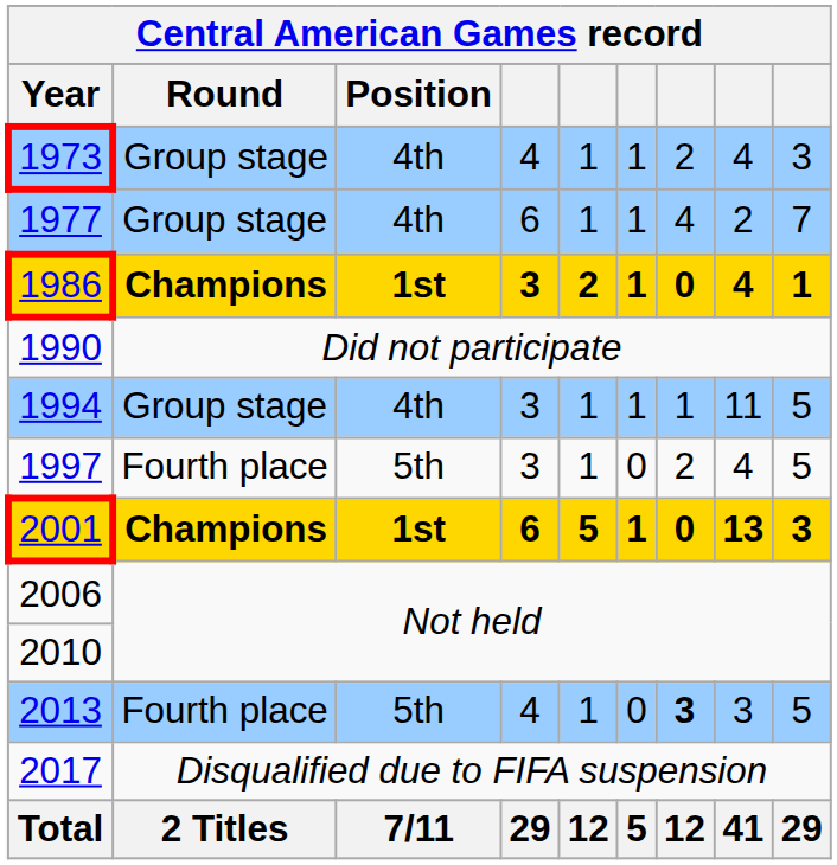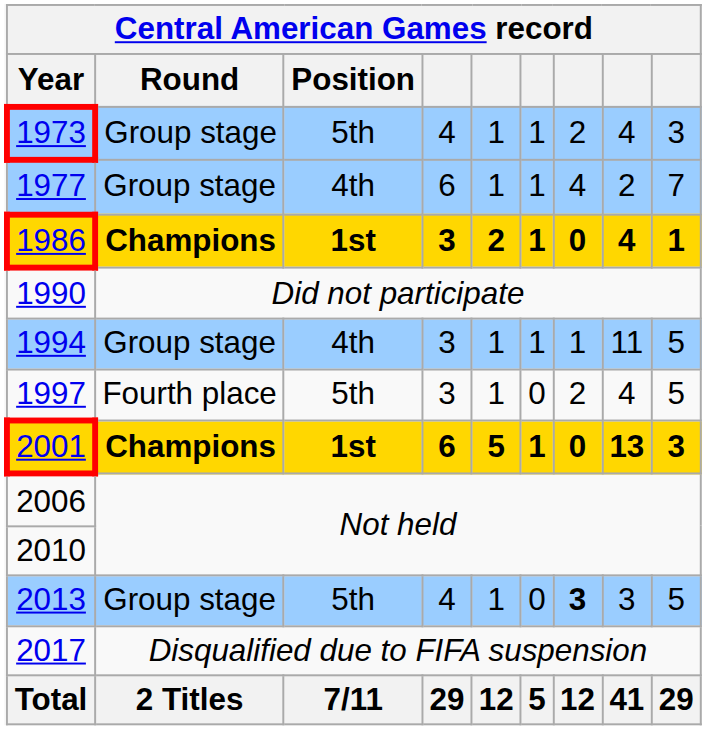1973 | Position: 4th -> 5th
2013 | Round: Fourth place -> Group stage
